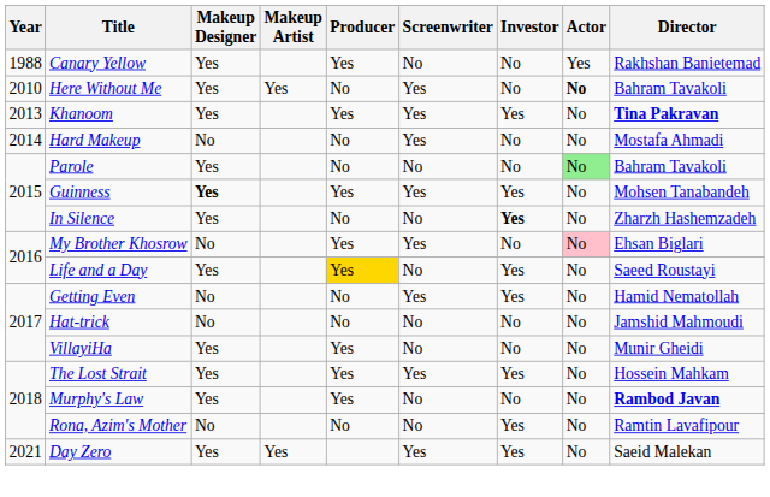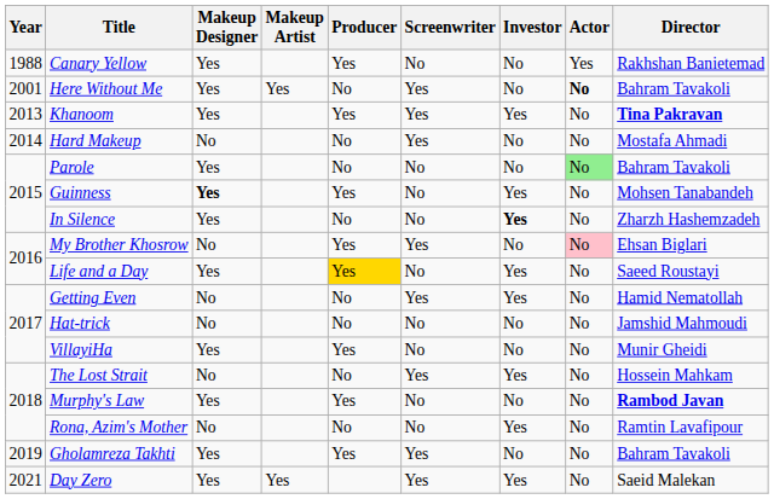Here Without Me | Year: 2010 -> 2001
Guinness | Screenwriter: Yes -> No
The Lost Strait | Makeup Designer: Yes -> No
The Lost Strait | Producer: Yes -> No
+ row: 2019 | Gholamreza Takhti | Yes | Yes | Yes | No | No | Bahram Tavakoli
